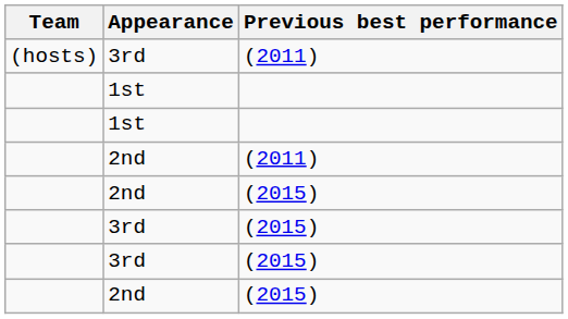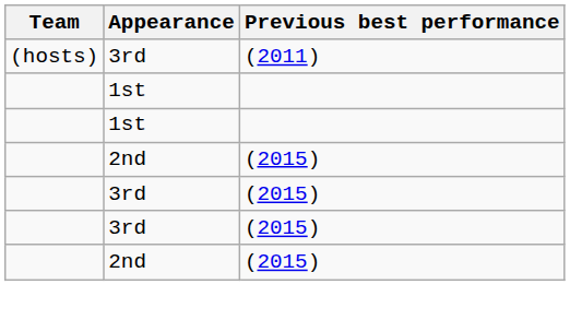- row: 2nd | (2011)
